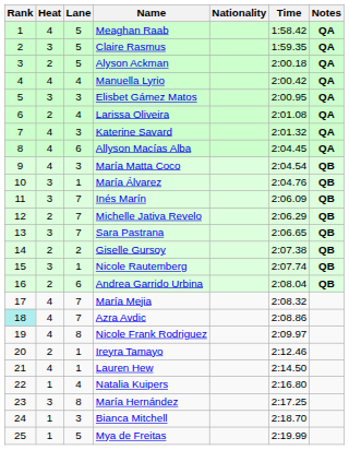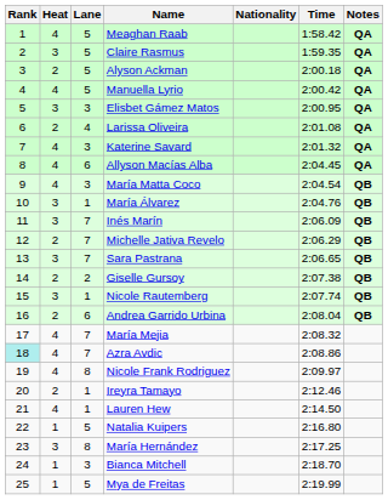Manuella Lyrio | Lane: 4 -> 5
Natalia Kuipers | Lane: 4 -> 5
